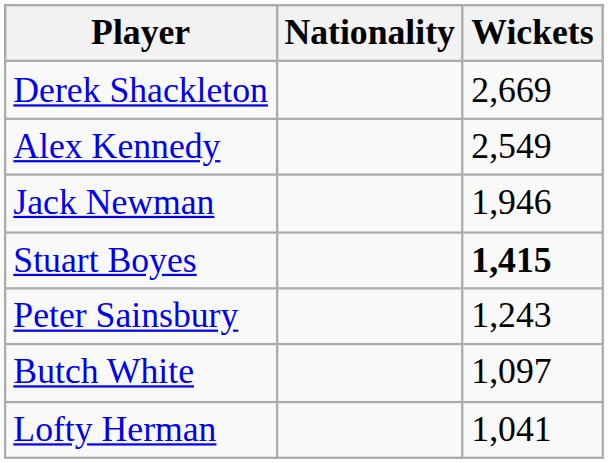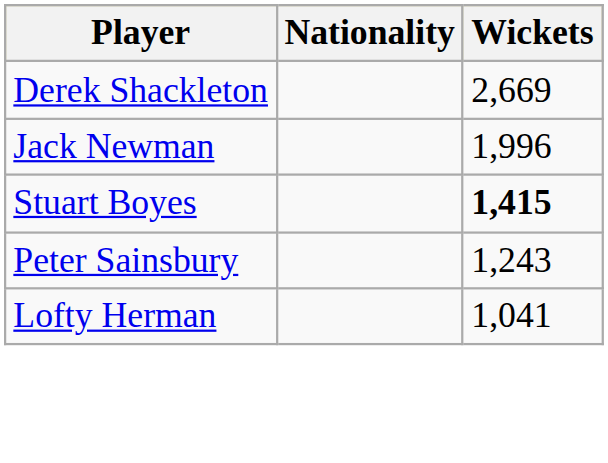- row: Alex Kennedy | 2,549
Jack Newman | Wickets: 1,946 -> 1,996
- row: Butch White | 1,097
